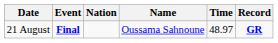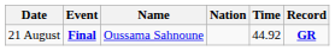columns swapped: Name <-> Nation
21 August | Time: 48.97 -> 44.92
